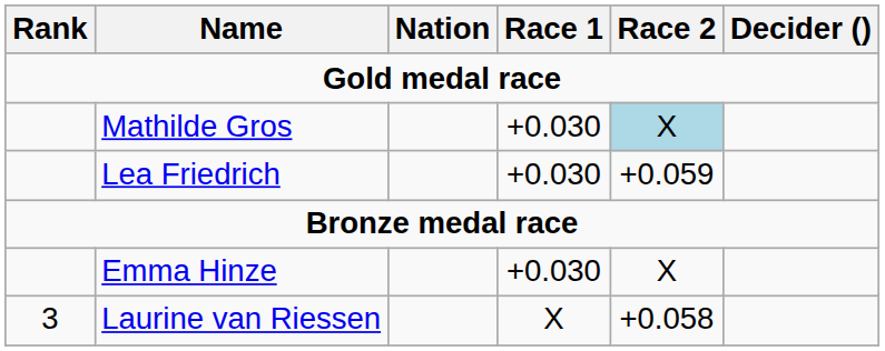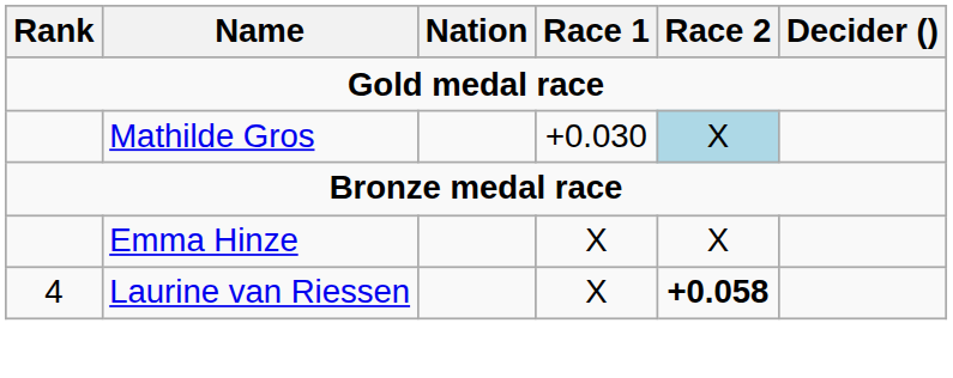- row: Lea Friedrich | +0.030 | +0.059
Emma Hinze | Race 1: +0.030 -> X
Laurine van Riessen | Rank: 3 -> 4
Laurine van Riessen | Race 2: normal -> bold
